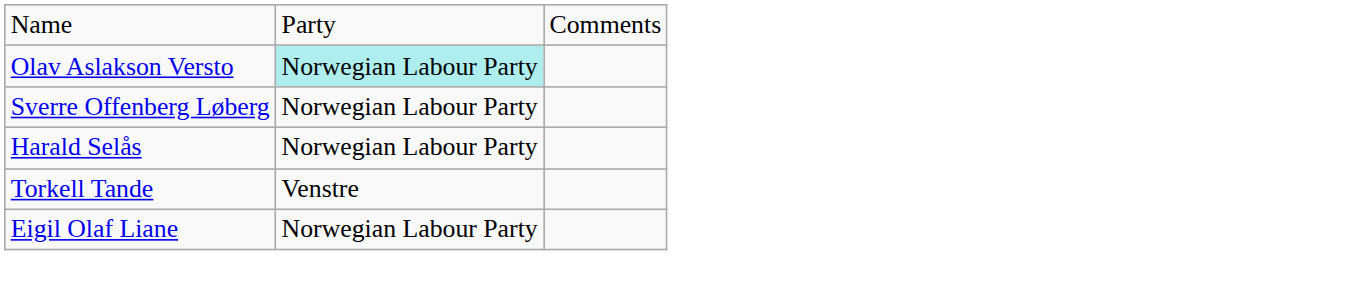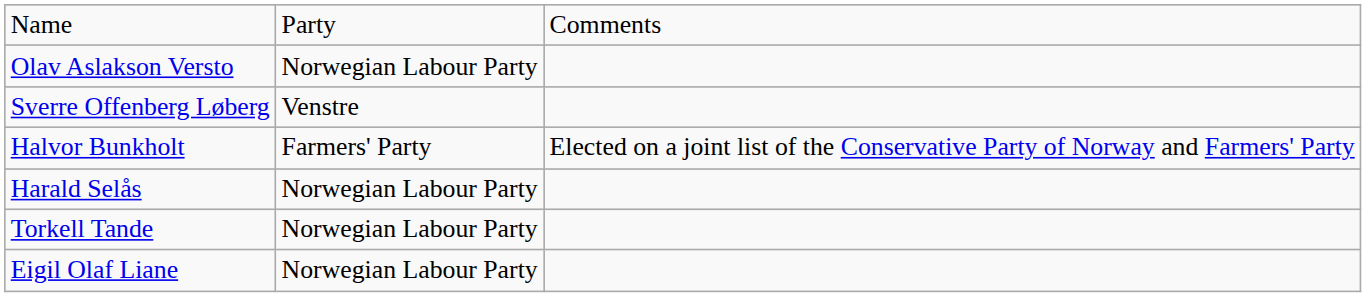Olav Aslakson Versto | column 2: paleturquoise background -> no background
Sverre Offenberg Løberg | column 2: Norwegian Labour Party -> Venstre
+ row: Halvor Bunkholt | Farmers' Party | Elected on a joint list of the Conservative Party of Norway and Farmers' Party
Torkell Tande | column 2: Venstre -> Norwegian Labour Party
